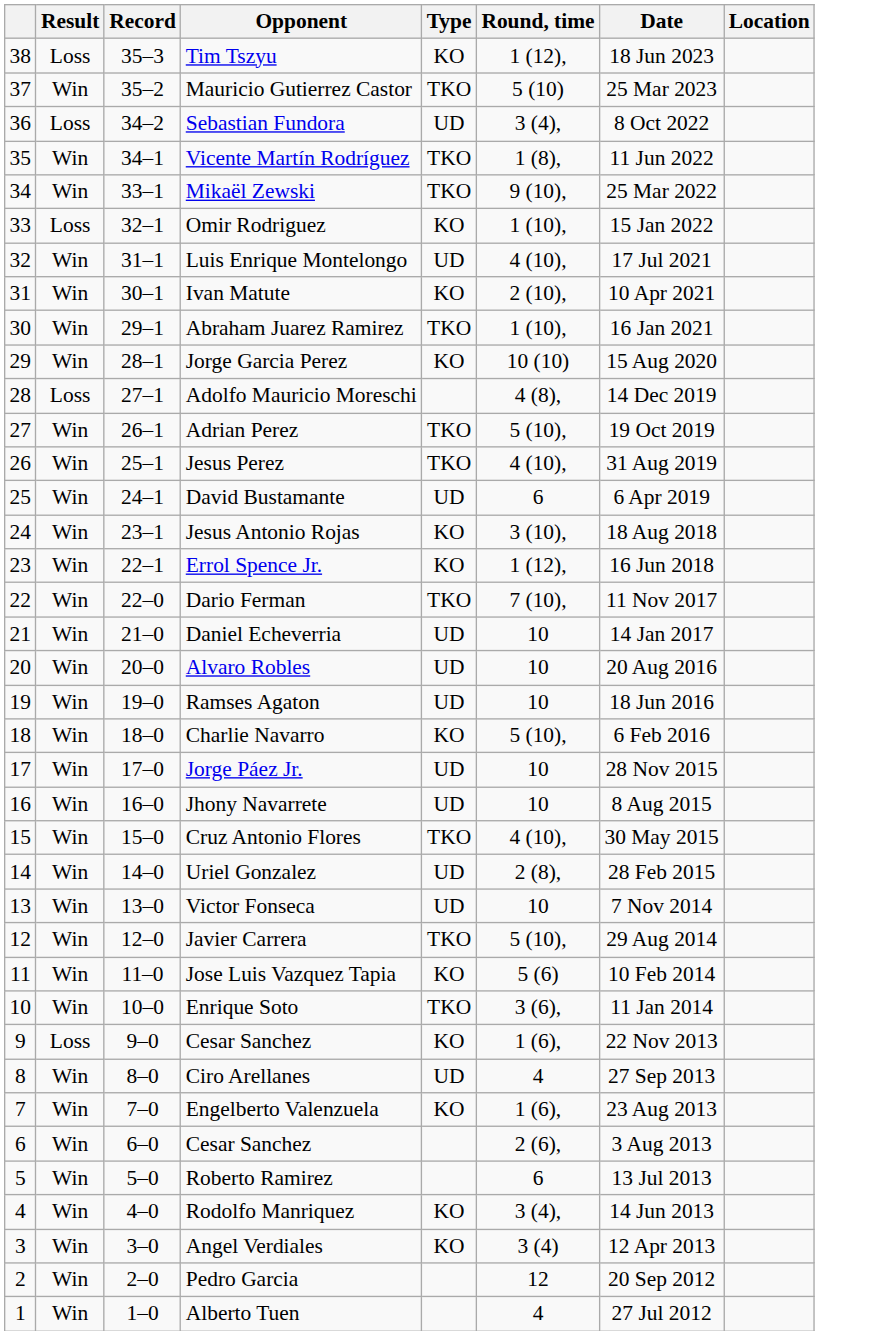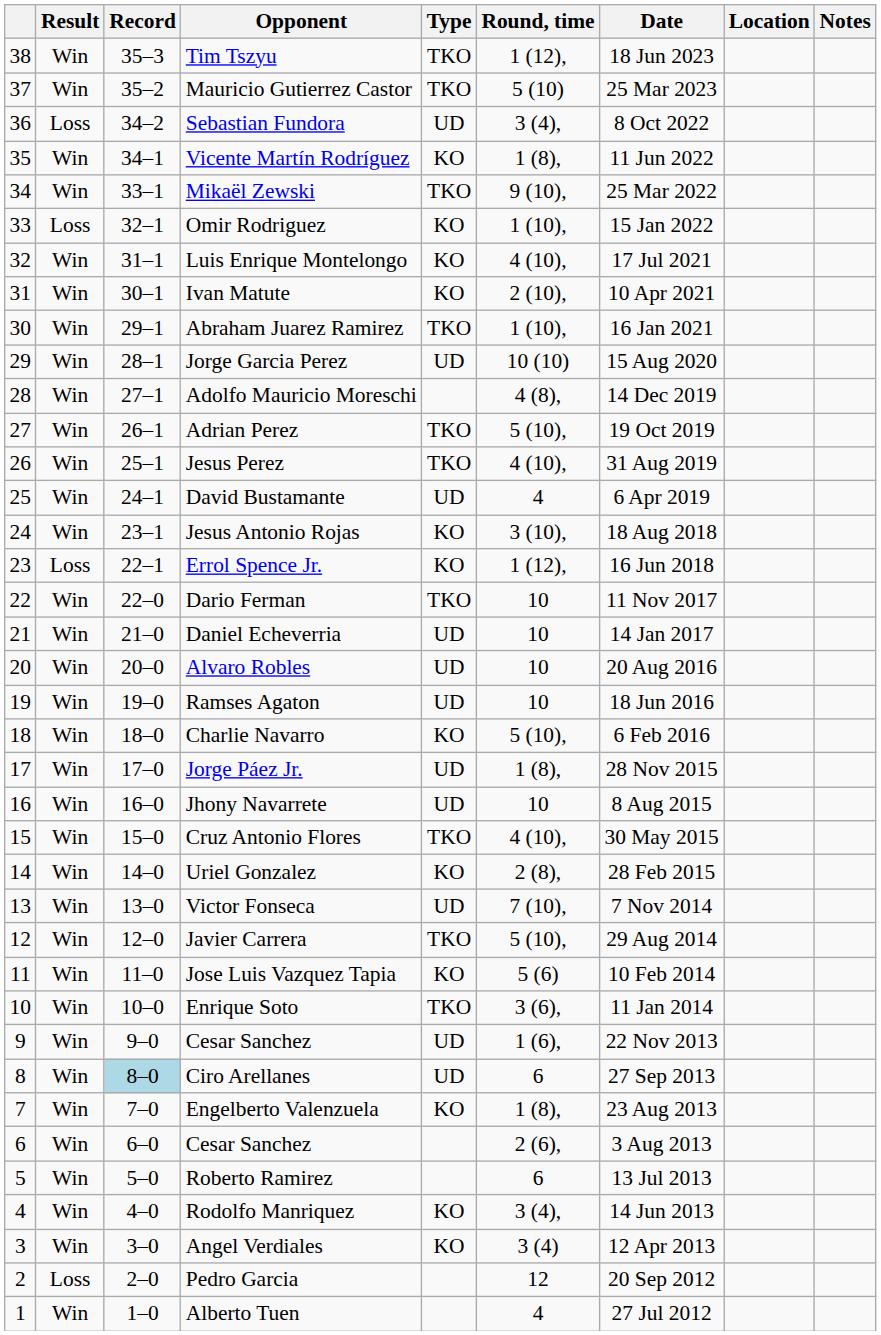+ column: Notes
Tim Tszyu | Result: Loss -> Win
Tim Tszyu | Type: KO -> TKO
Vicente Martín Rodríguez | Type: TKO -> KO
Luis Enrique Montelongo | Type: UD -> KO
Jorge Garcia Perez | Type: KO -> UD
Adolfo Mauricio Moreschi | Result: Loss -> Win
David Bustamante | Round, time: 6 -> 4
Errol Spence Jr. | Result: Win -> Loss
Dario Ferman | Round, time: 7 (10), -> 10
Jorge Páez Jr. | Round, time: 10 -> 1 (8),
Uriel Gonzalez | Type: UD -> KO
Victor Fonseca | Round, time: 10 -> 7 (10),
9 / Cesar Sanchez | Result: Loss -> Win
9 / Cesar Sanchez | Type: KO -> UD
Ciro Arellanes | Record: no background -> lightblue background
Ciro Arellanes | Round, time: 4 -> 6
Engelberto Valenzuela | Round, time: 1 (6), -> 1 (8),
Pedro Garcia | Result: Win -> Loss
